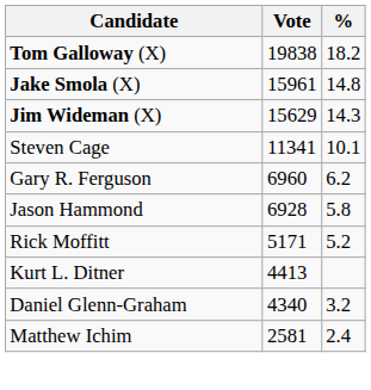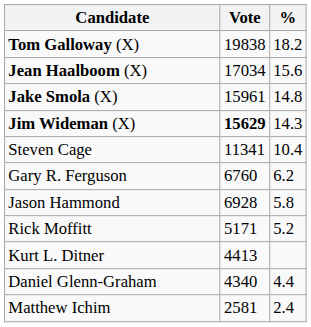+ row: Jean Haalboom (X) | 17034 | 15.6
Jim Wideman (X) | Vote: normal -> bold
Steven Cage | %: 10.1 -> 10.4
Gary R. Ferguson | Vote: 6960 -> 6760
Daniel Glenn-Graham | %: 3.2 -> 4.4
